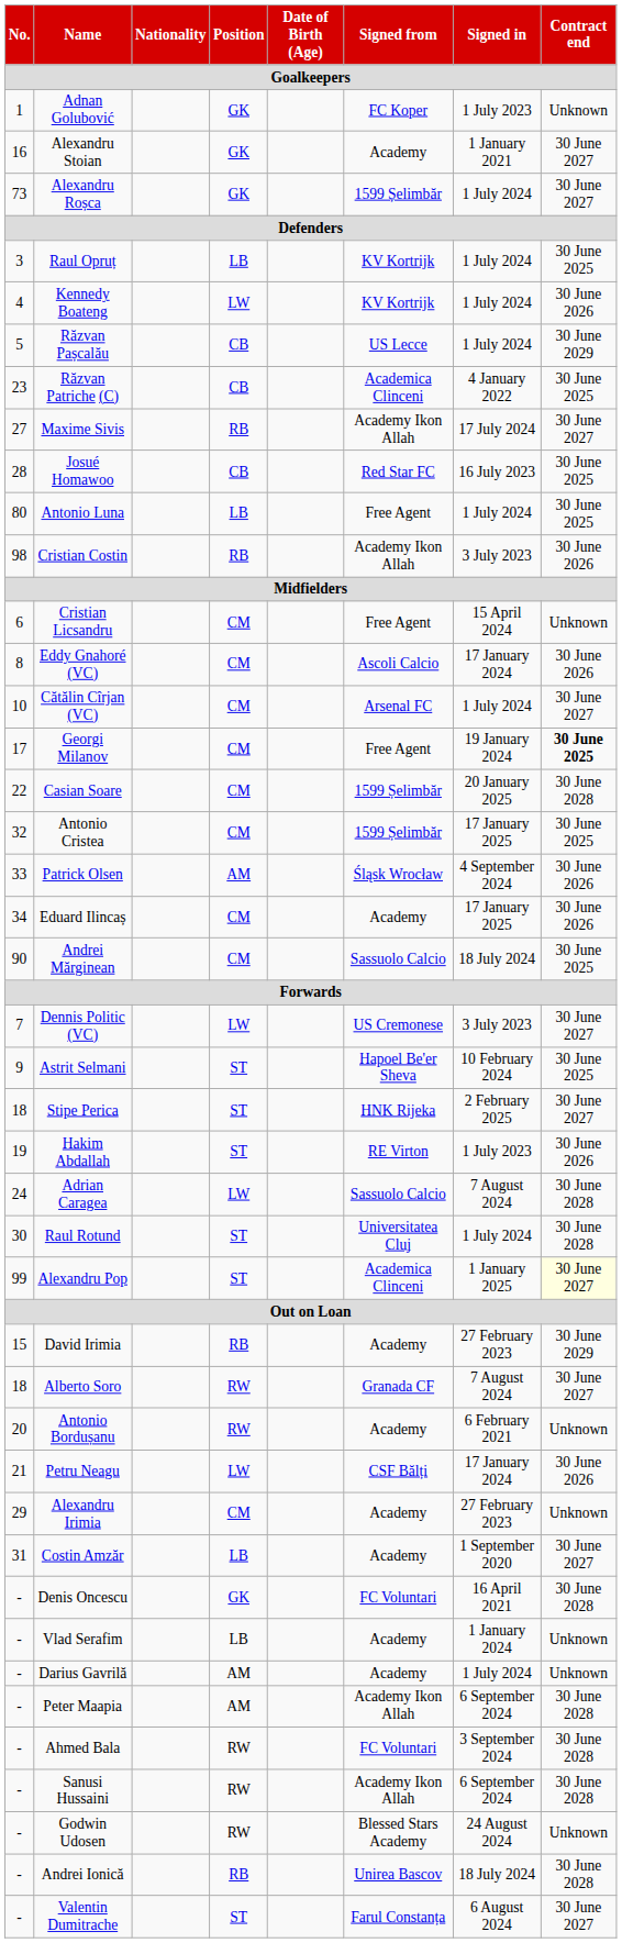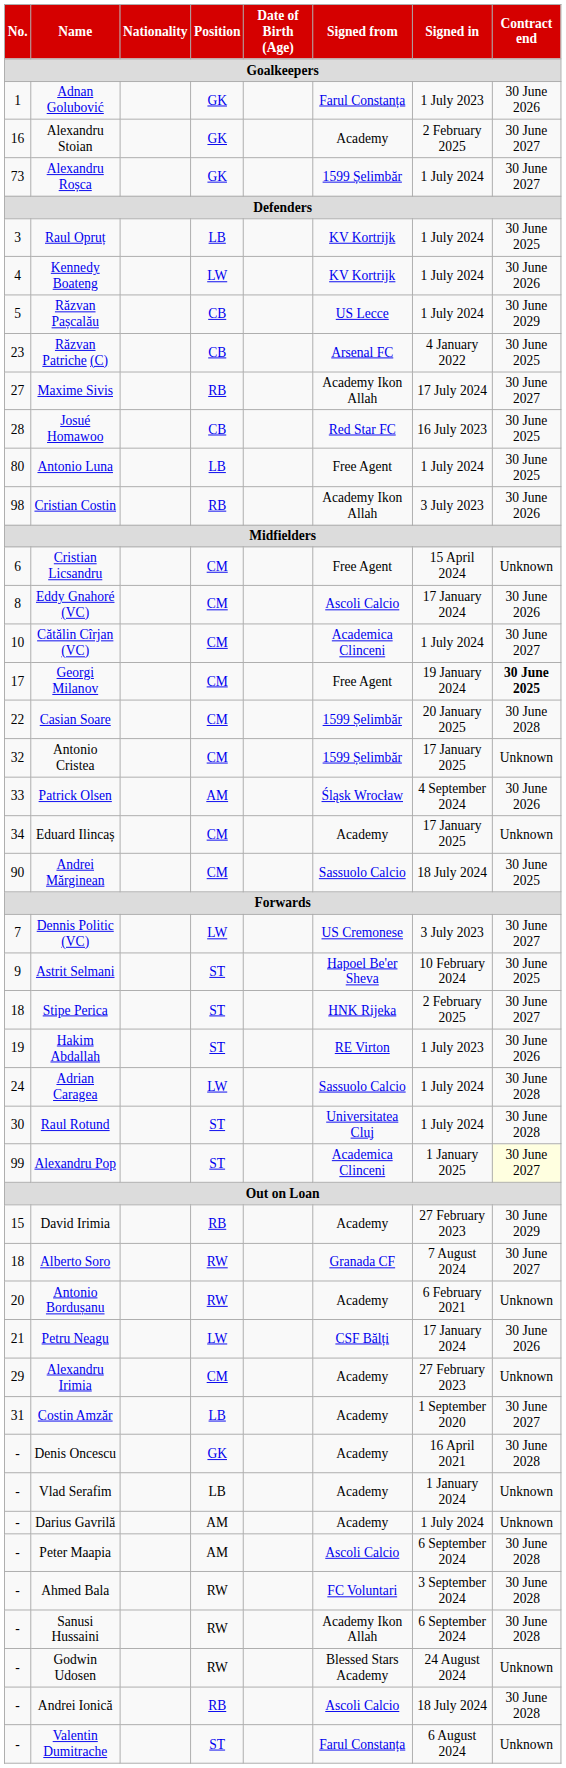Adnan Golubović | Signed from: FC Koper -> Farul Constanța
Adnan Golubović | Contract end: Unknown -> 30 June 2026
Alexandru Stoian | Signed in: 1 January 2021 -> 2 February 2025
Răzvan Patriche (C) | Signed from: Academica Clinceni -> Arsenal FC
Cătălin Cîrjan (VC) | Signed from: Arsenal FC -> Academica Clinceni
Antonio Cristea | Contract end: 30 June 2025 -> Unknown
Eduard Ilincaș | Contract end: 30 June 2026 -> Unknown
Adrian Caragea | Signed in: 7 August 2024 -> 1 July 2024
Denis Oncescu | Signed from: FC Voluntari -> Academy
Peter Maapia | Signed from: Academy Ikon Allah -> Ascoli Calcio
Andrei Ionică | Signed from: Unirea Bascov -> Ascoli Calcio
Valentin Dumitrache | Contract end: 30 June 2027 -> Unknown
